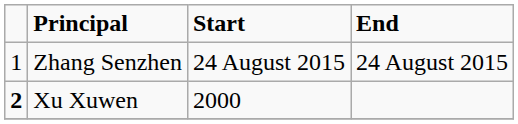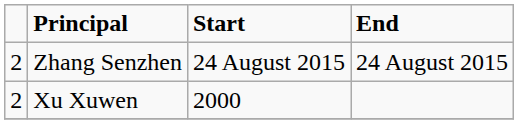Zhang Senzhen | column 1: 1 -> 2
Xu Xuwen | column 1: bold -> normal
